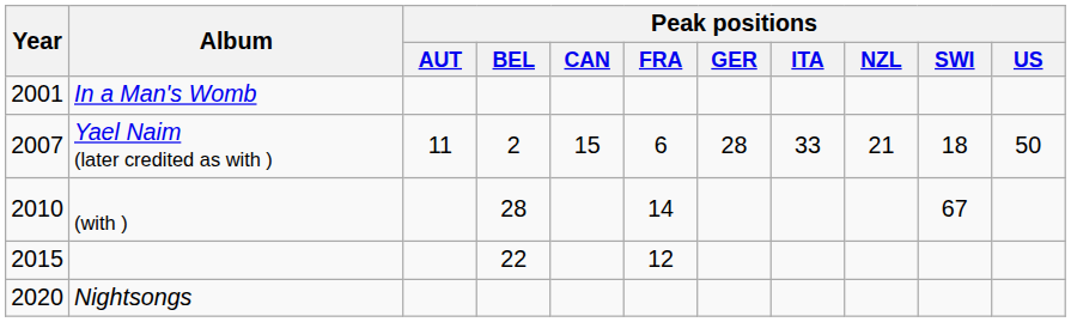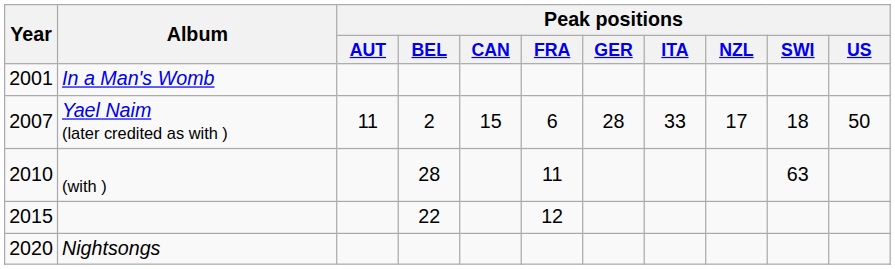Yael Naim (later credited as with ) | Peak positions / NZL: 21 -> 17
(with ) | Peak positions / FRA: 14 -> 11
(with ) | Peak positions / SWI: 67 -> 63
